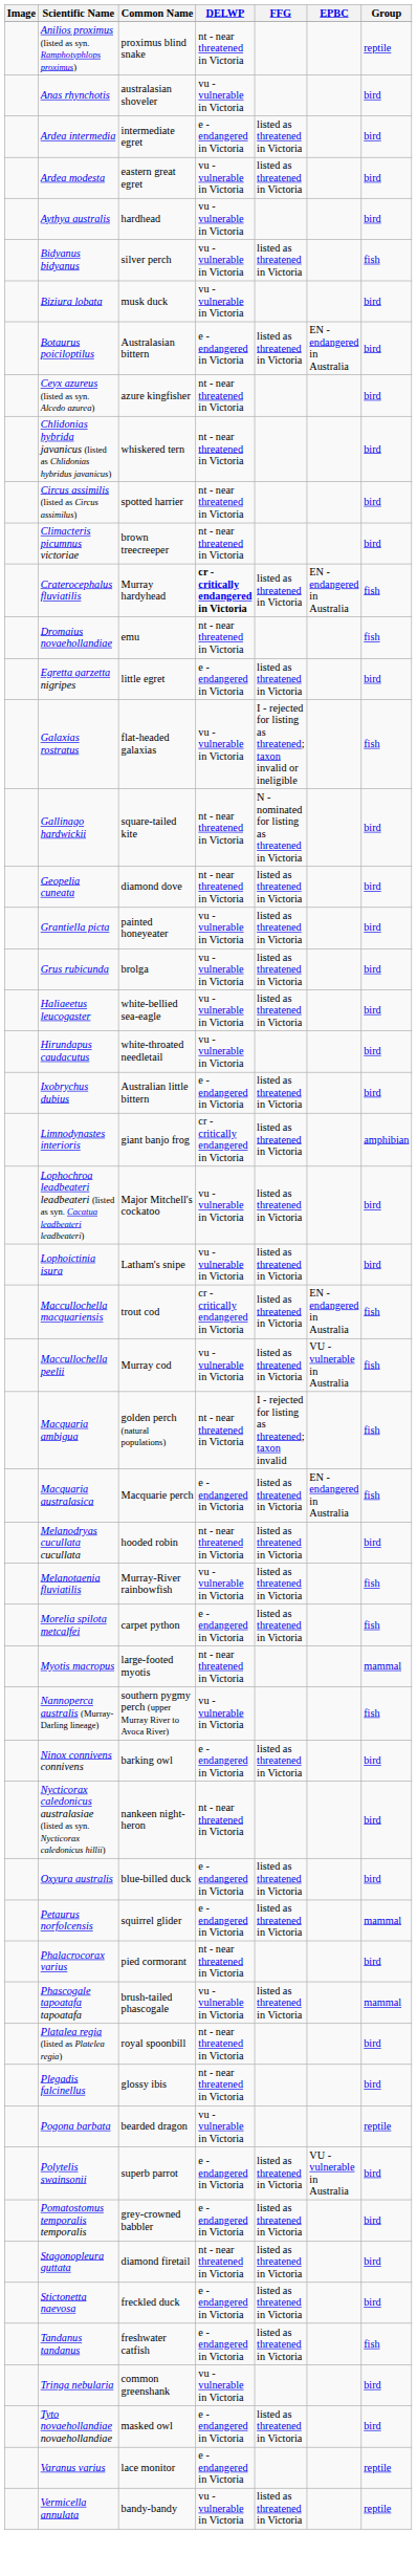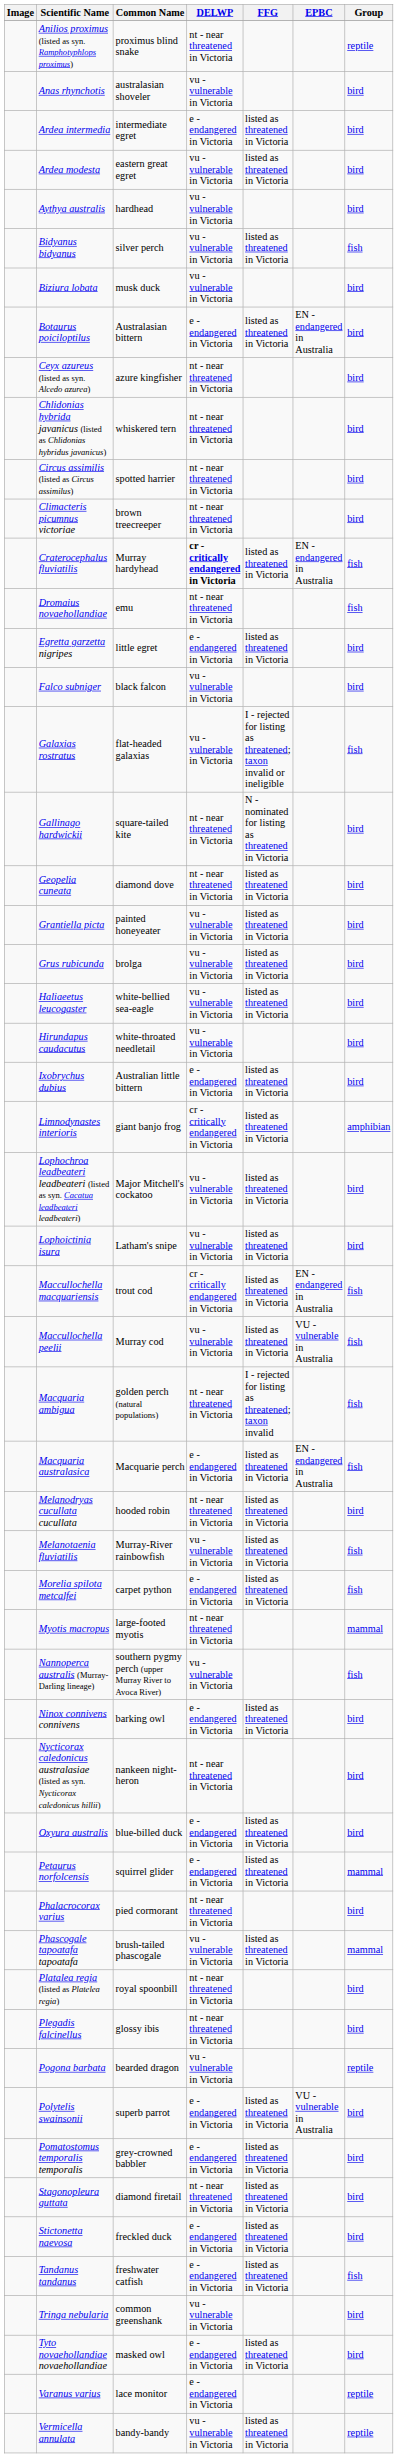+ row: Falco subniger | black falcon | vu - vulnerable in Victoria | bird
